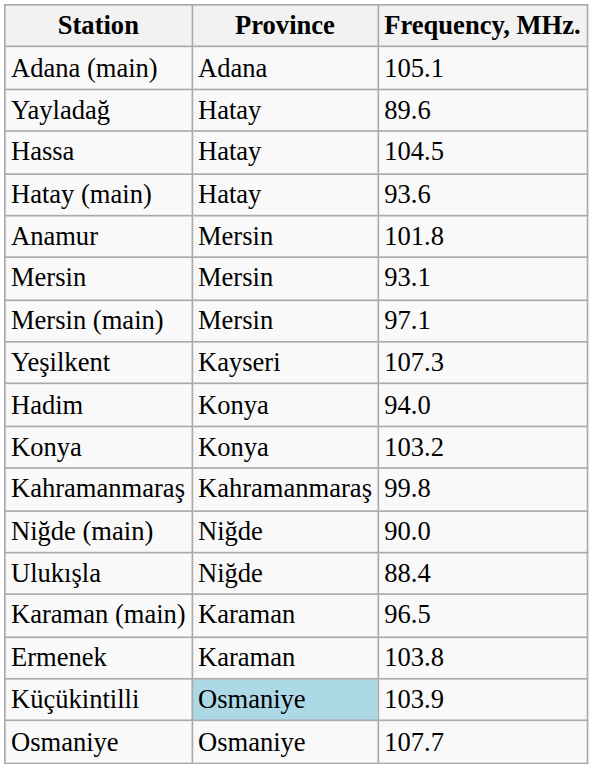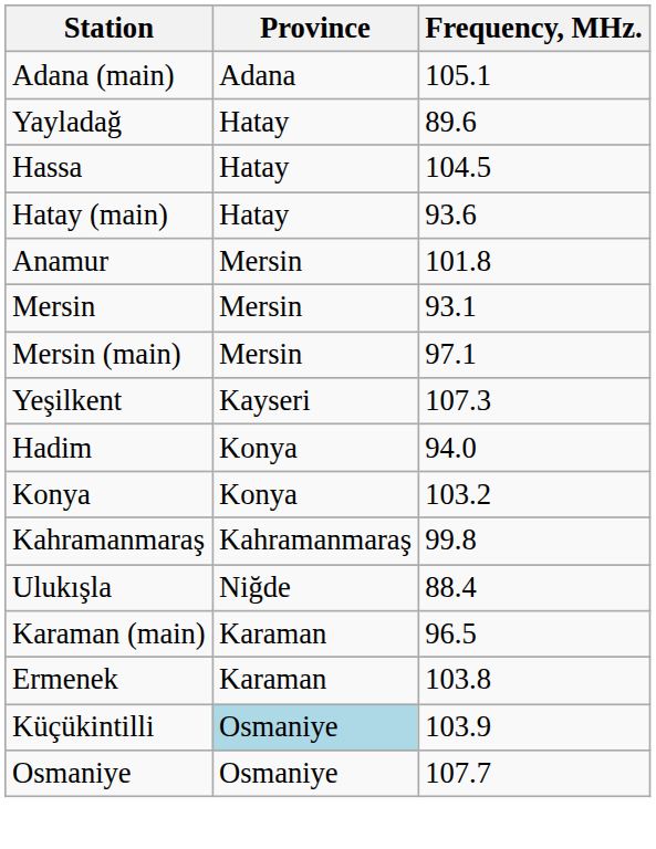- row: Niğde (main) | Niğde | 90.0
